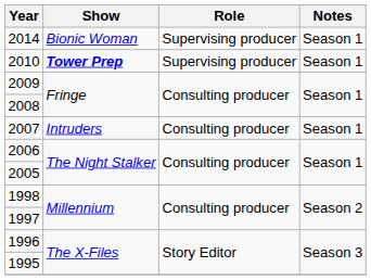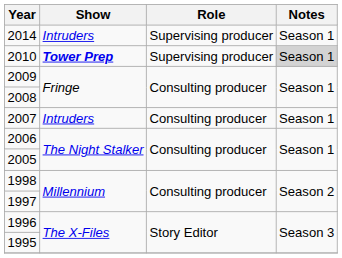2014 | Show: Bionic Woman -> Intruders
2010 | Notes: no background -> lightgrey background
